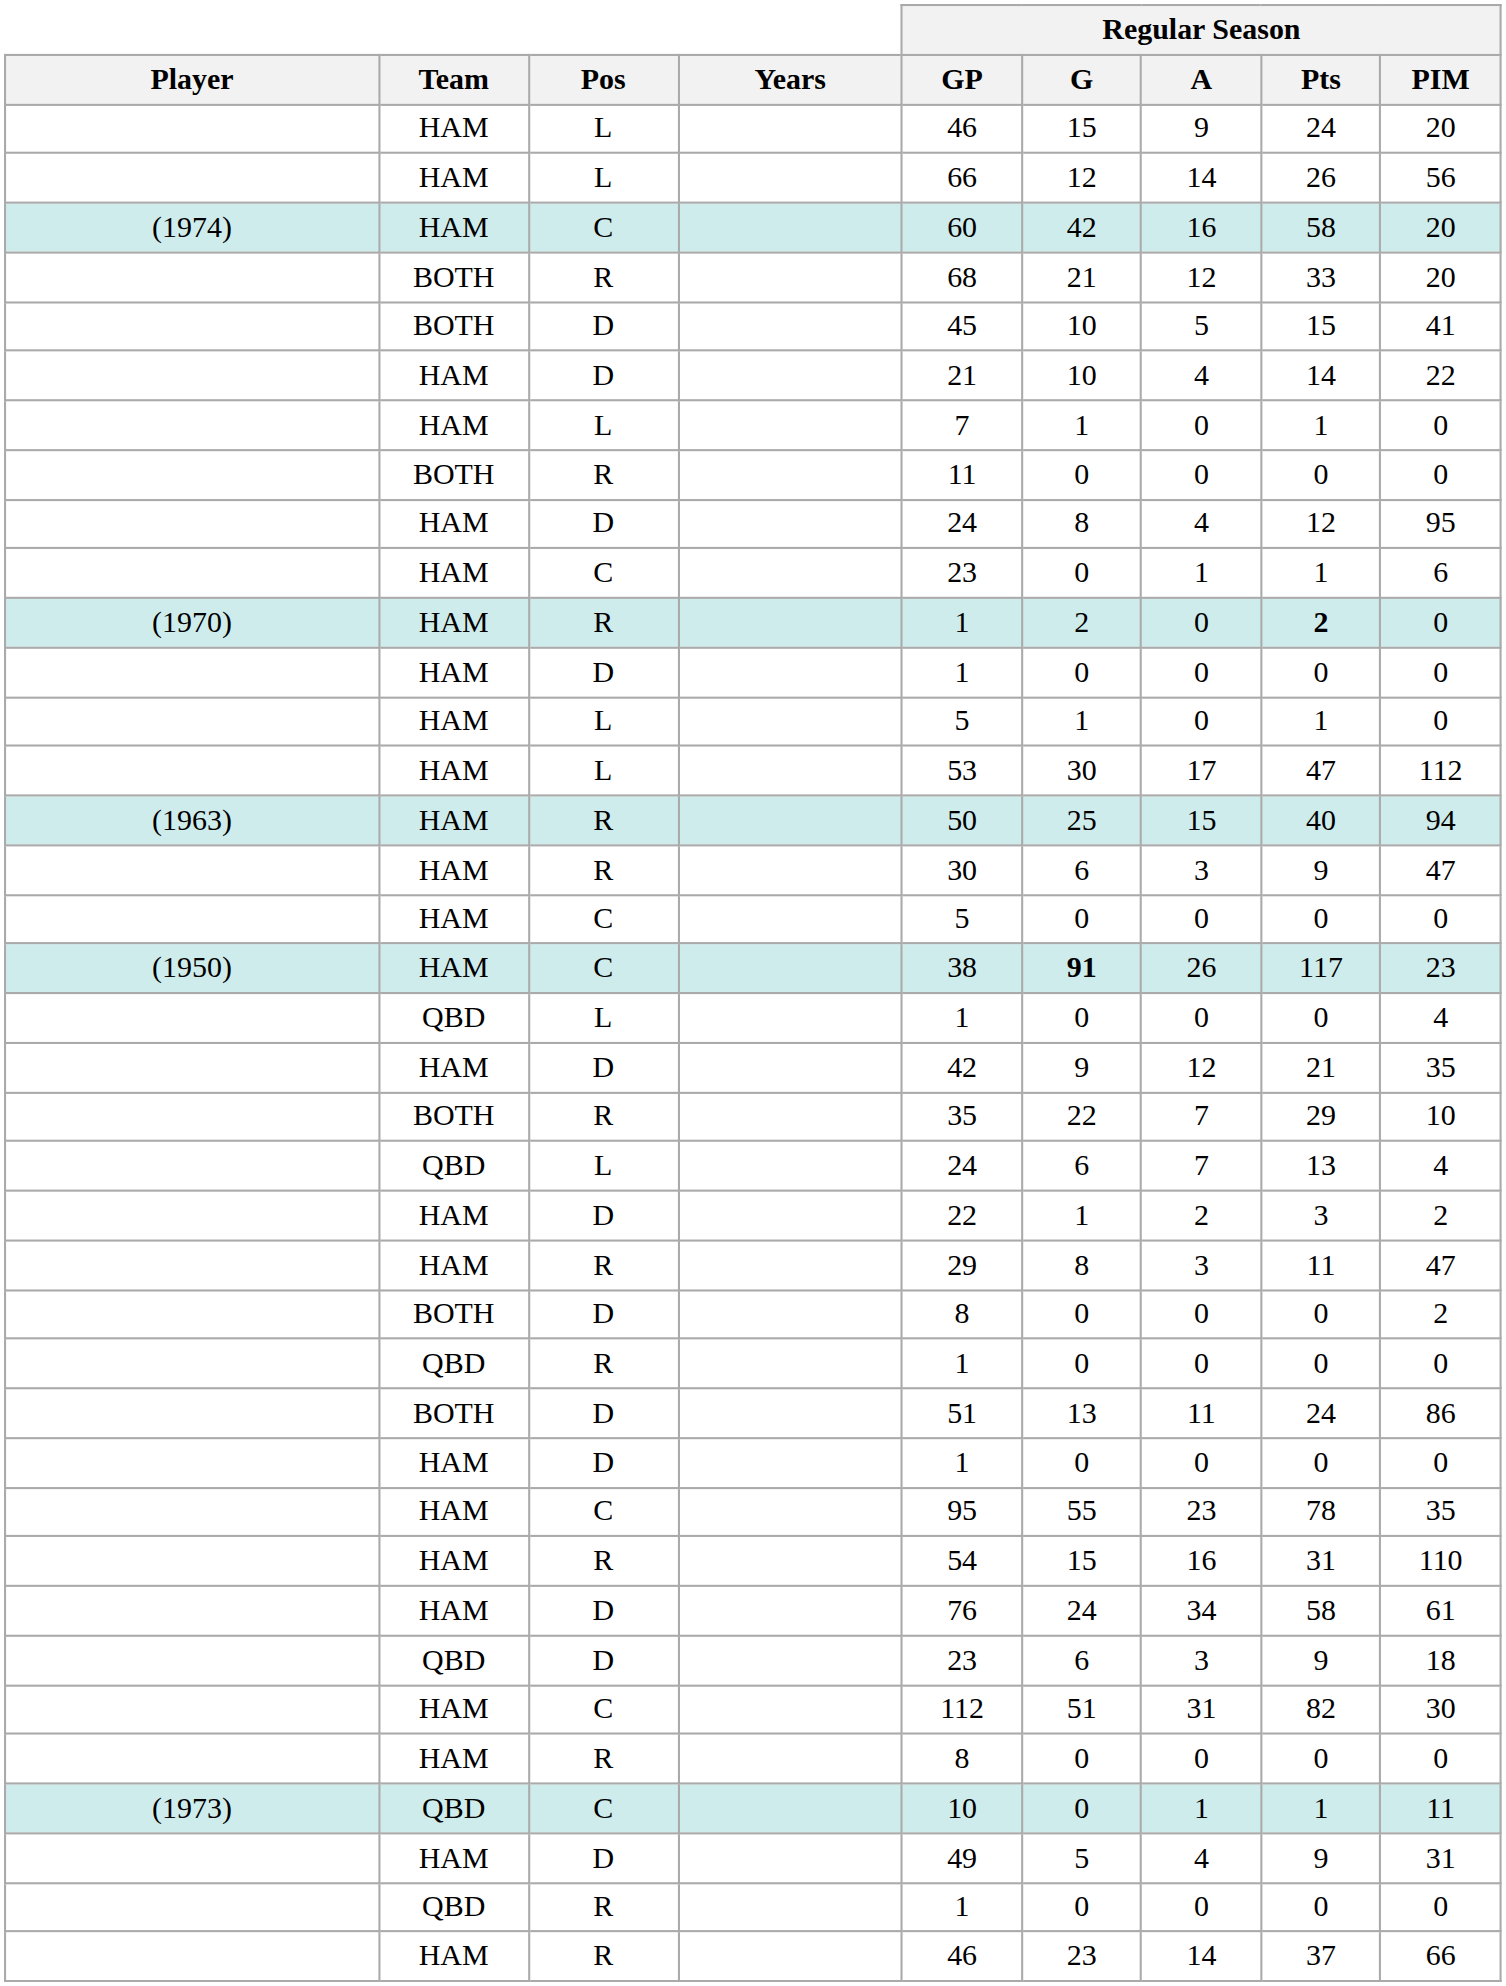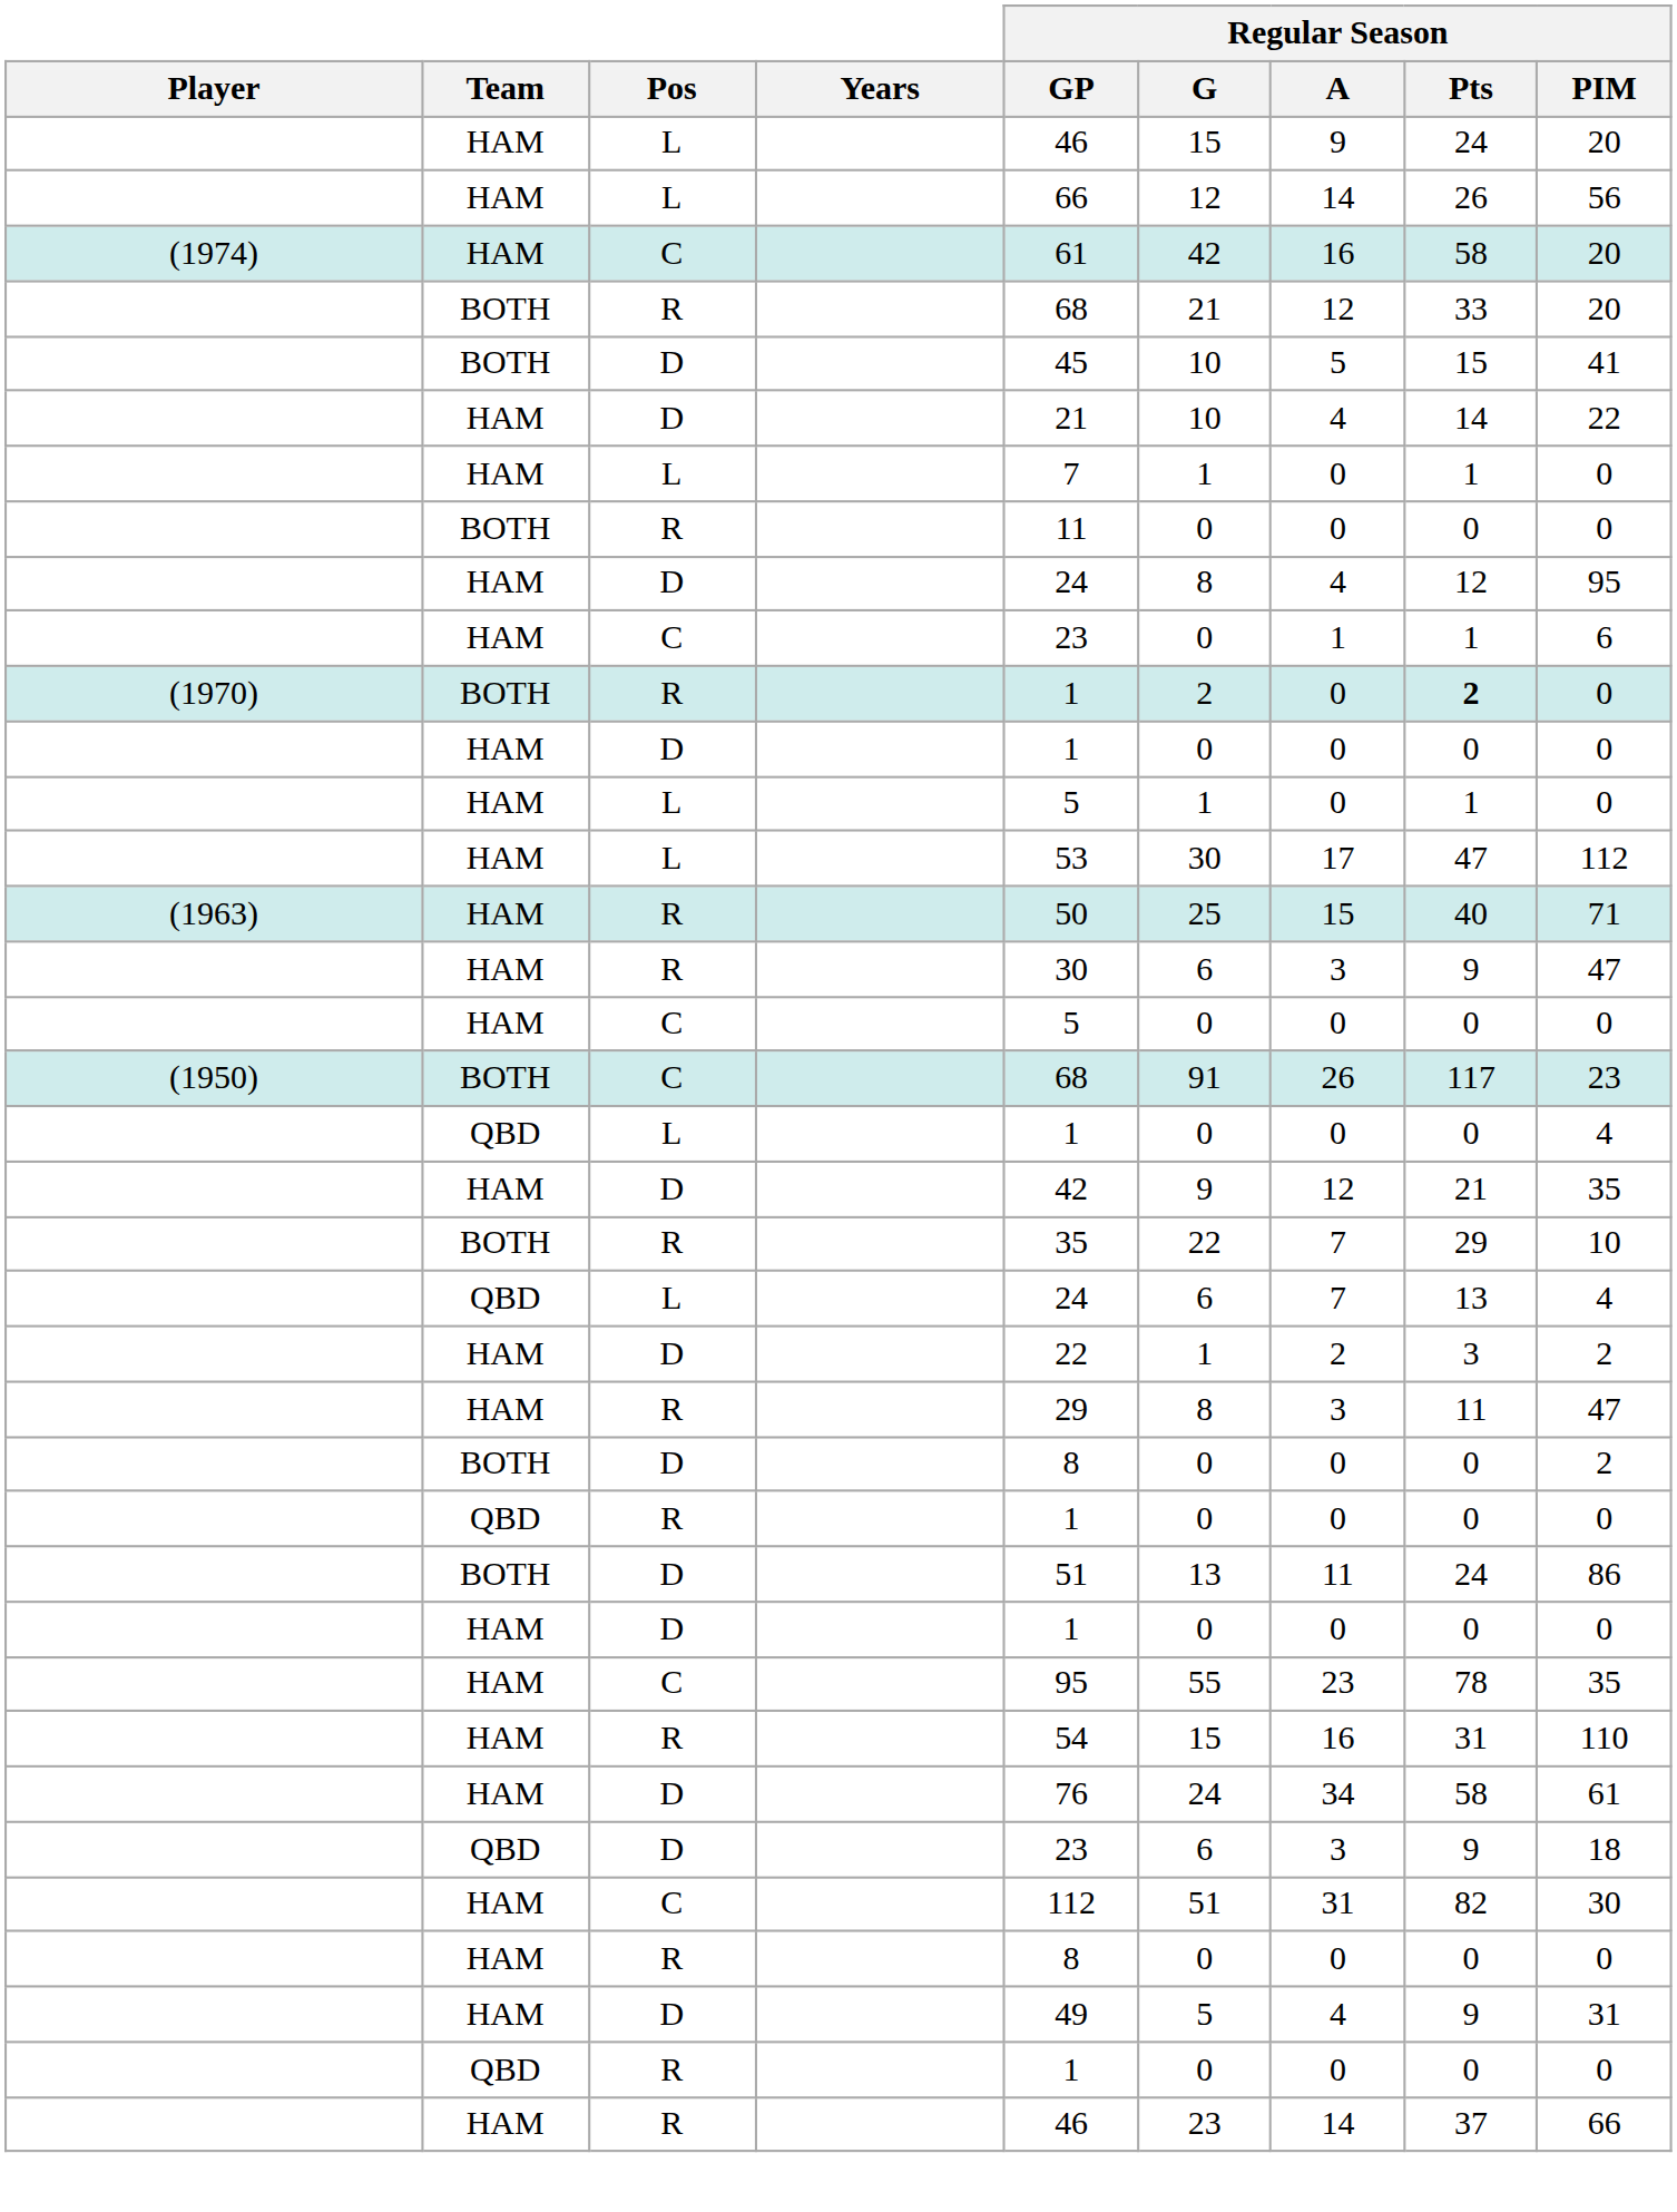(1974) | Regular Season / GP: 60 -> 61
(1970) | Team: HAM -> BOTH
(1963) | Regular Season / PIM: 94 -> 71
(1950) | Team: HAM -> BOTH
(1950) | Regular Season / GP: 38 -> 68
(1950) | Regular Season / G: bold -> normal
- row: (1973) | QBD | C | 10 | 0 | 1 | 1 | 11
